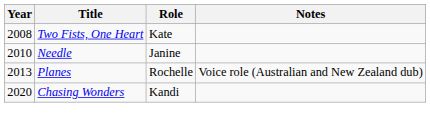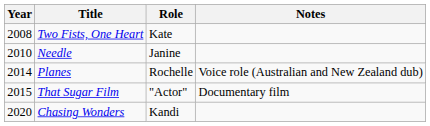Planes | Year: 2013 -> 2014
+ row: 2015 | That Sugar Film | "Actor" | Documentary film
